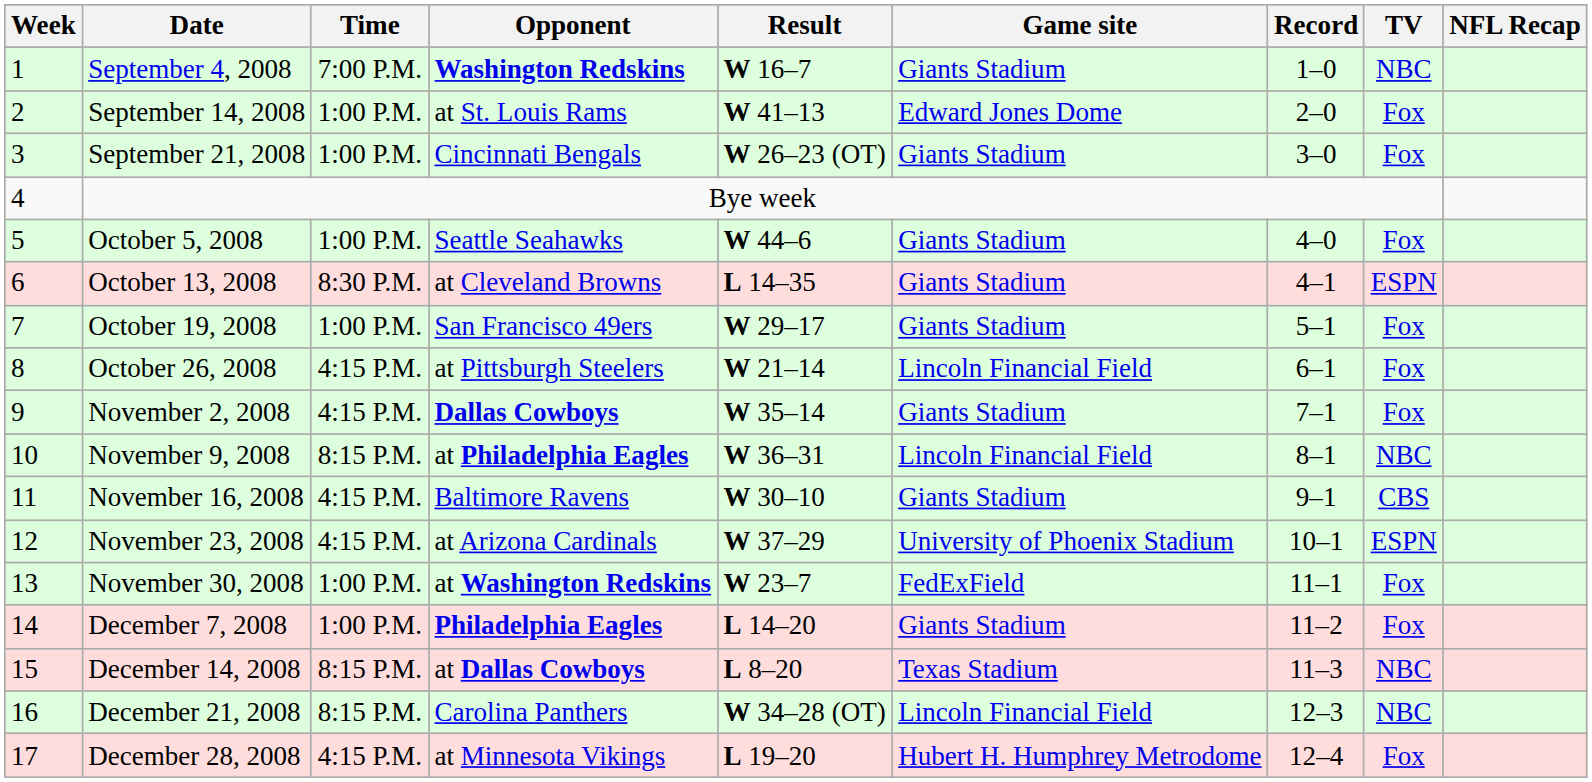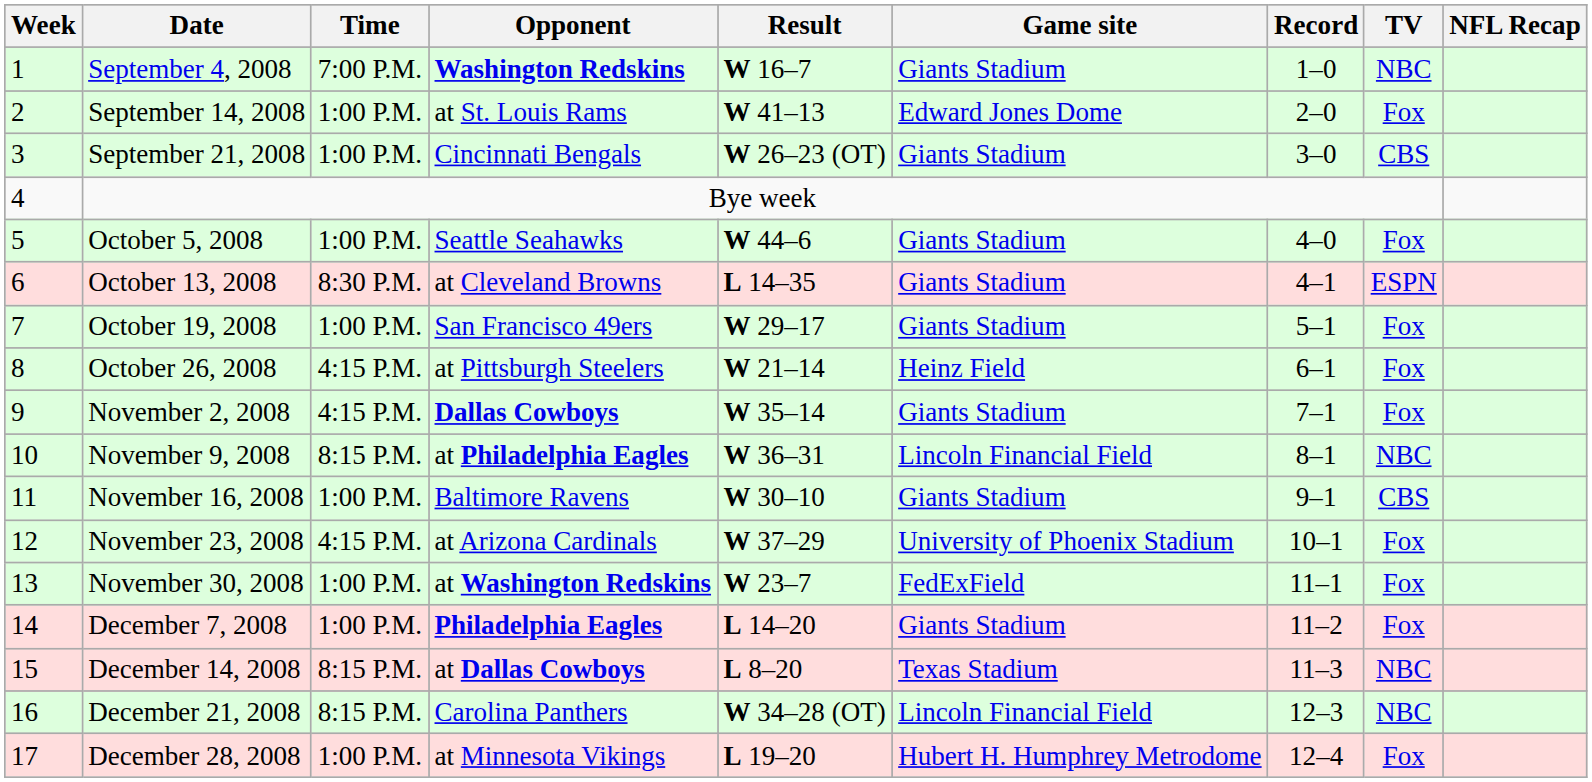September 21, 2008 | TV: Fox -> CBS
October 26, 2008 | Game site: Lincoln Financial Field -> Heinz Field
November 16, 2008 | Time: 4:15 P.M. -> 1:00 P.M.
November 23, 2008 | TV: ESPN -> Fox
December 28, 2008 | Time: 4:15 P.M. -> 1:00 P.M.
